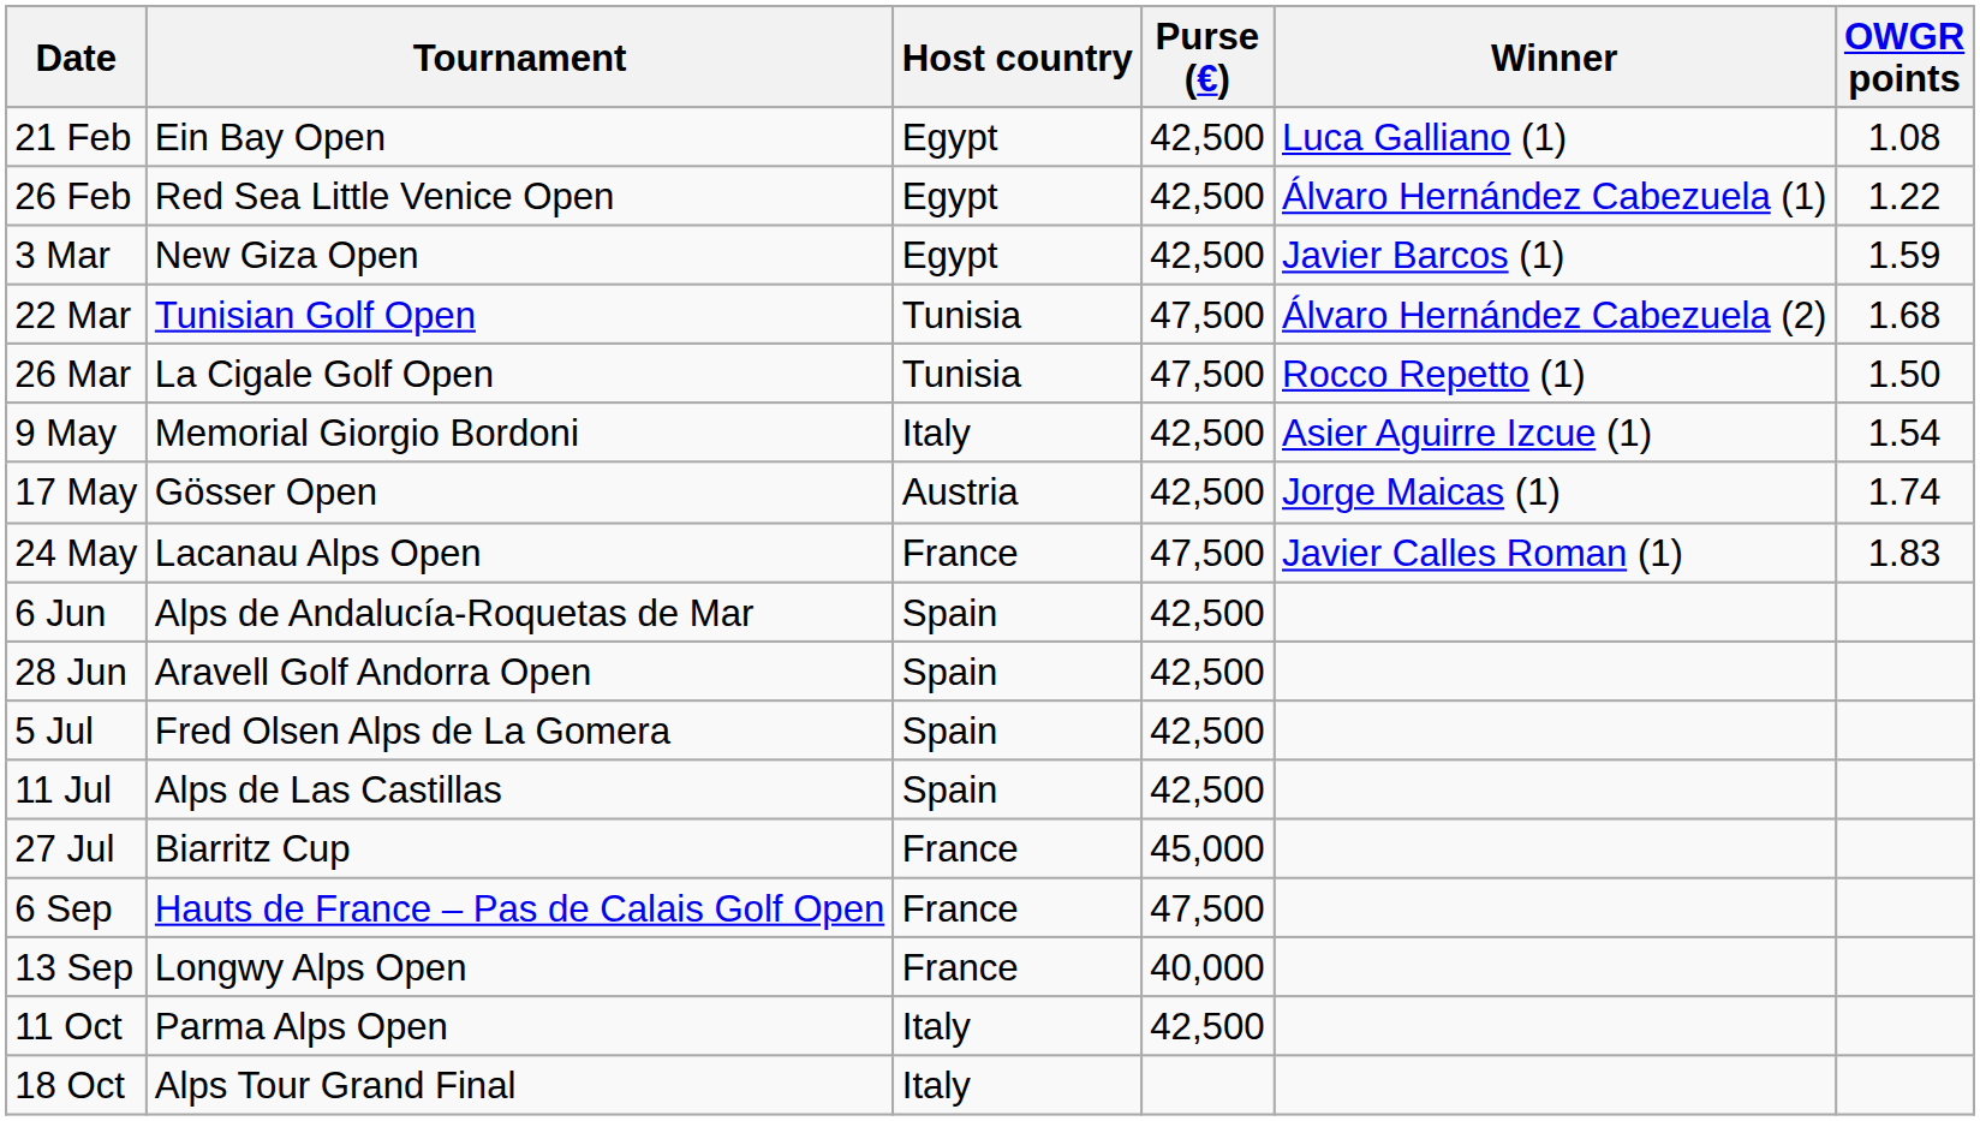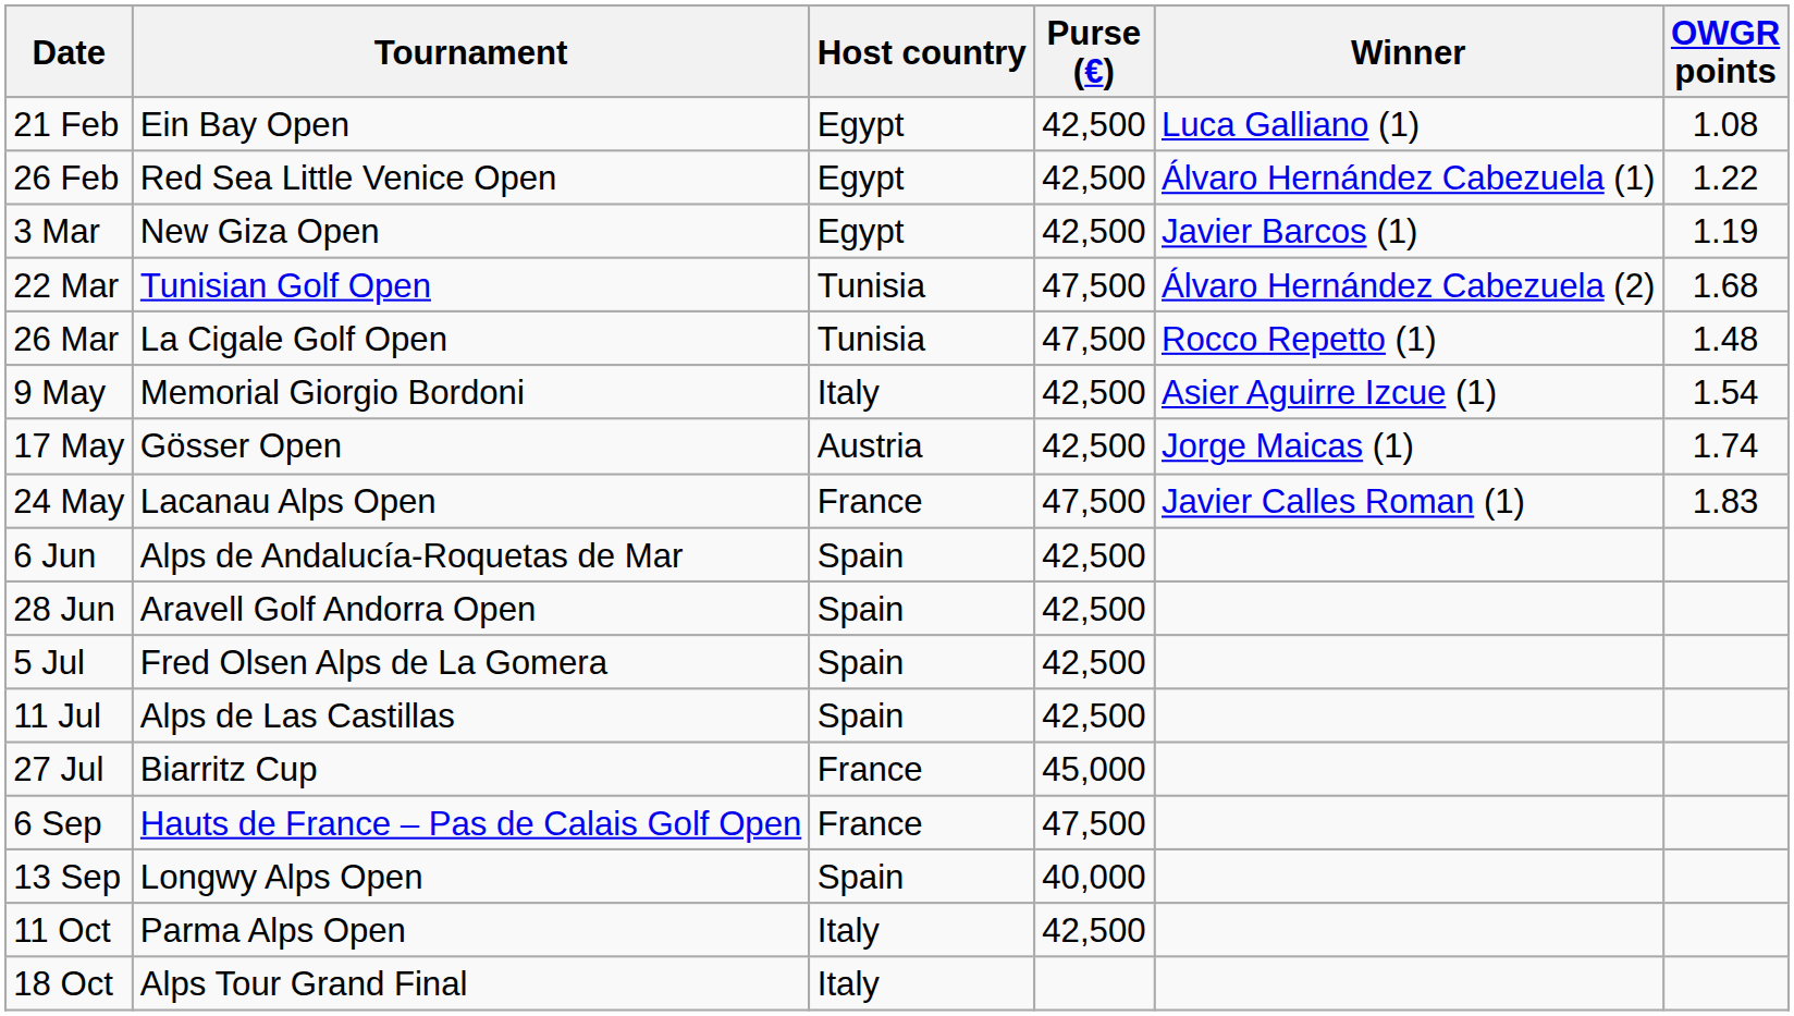3 Mar | OWGR points: 1.59 -> 1.19
26 Mar | OWGR points: 1.50 -> 1.48
13 Sep | Host country: France -> Spain
